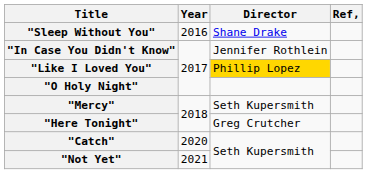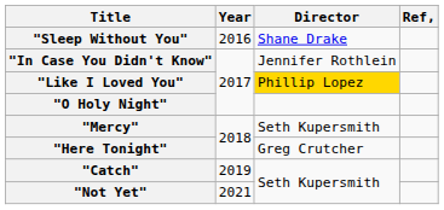"Catch" | Year: 2020 -> 2019
